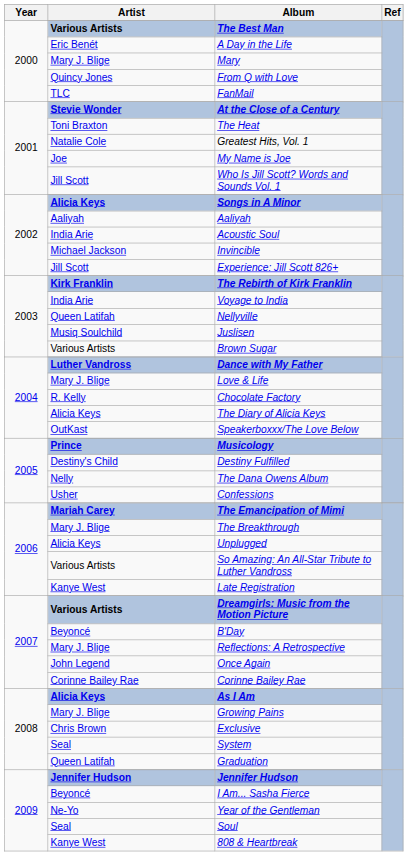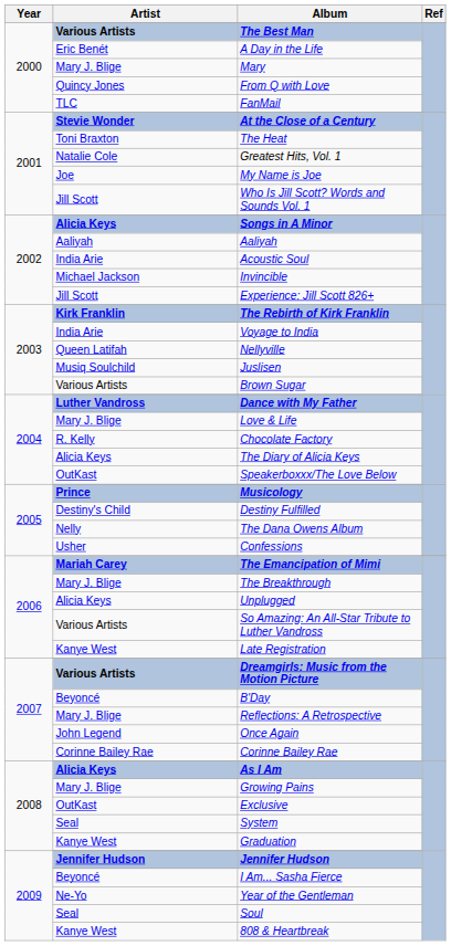Exclusive | Artist: Chris Brown -> OutKast
Graduation | Artist: Queen Latifah -> Kanye West
